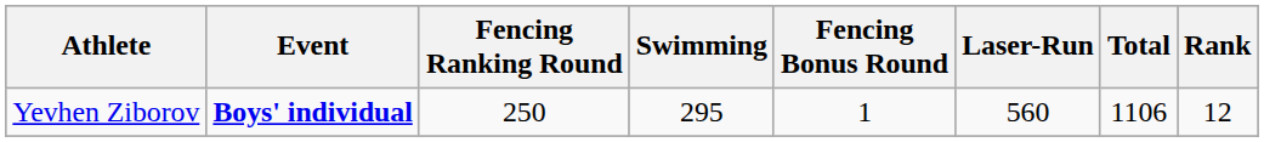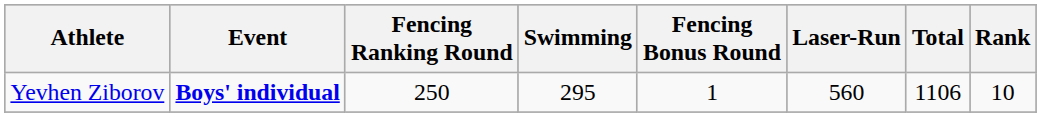Yevhen Ziborov | Rank: 12 -> 10
